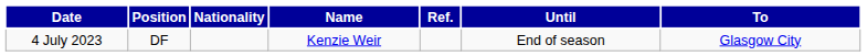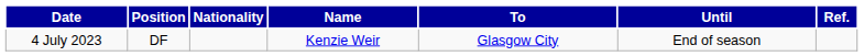columns swapped: To <-> Ref.
